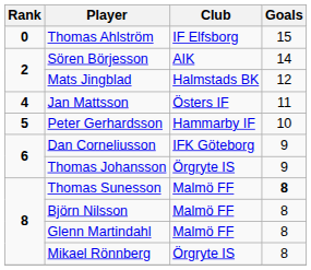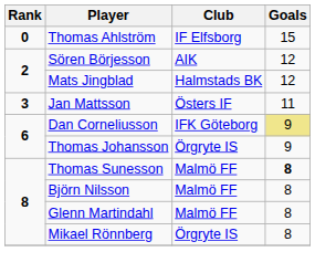Sören Börjesson | Goals: 14 -> 12
Jan Mattsson | Rank: 4 -> 3
- row: 5 | Peter Gerhardsson | Hammarby IF | 10
Dan Corneliusson | Goals: no background -> khaki background
